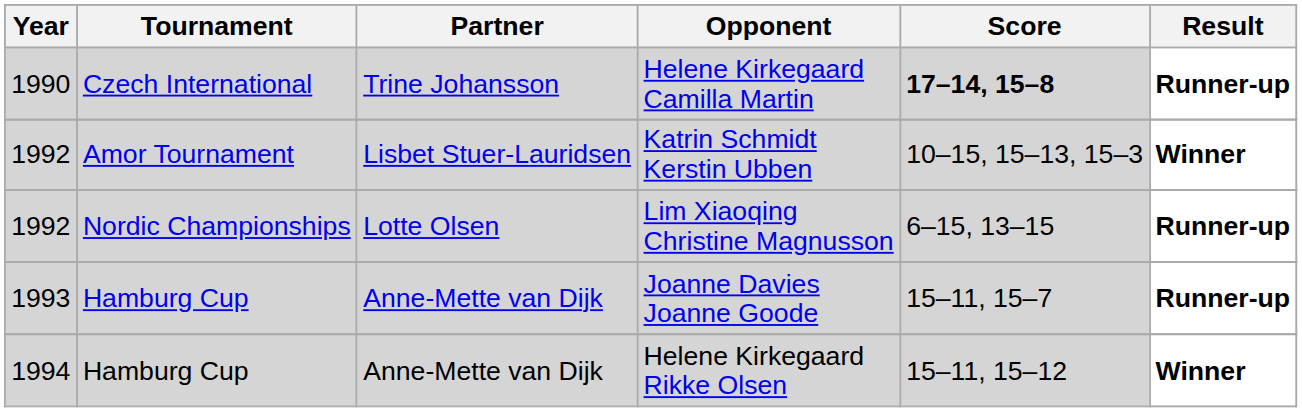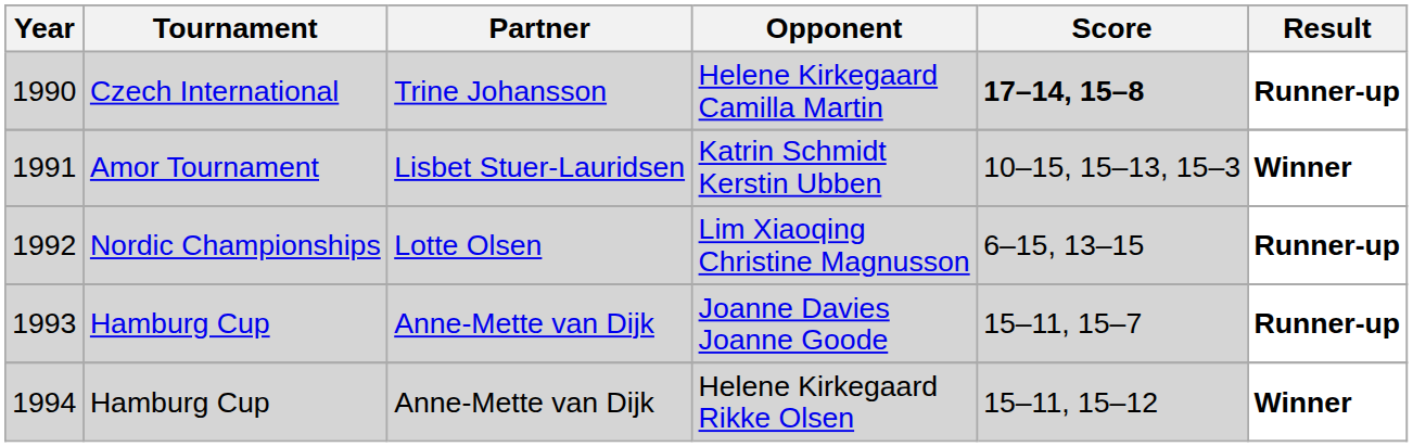Katrin Schmidt Kerstin Ubben | Year: 1992 -> 1991
